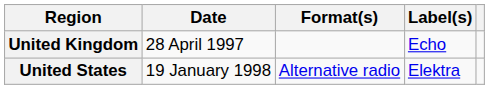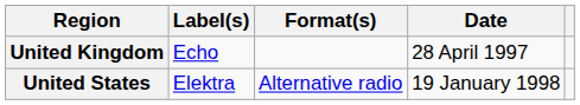columns swapped: Date <-> Label(s)
